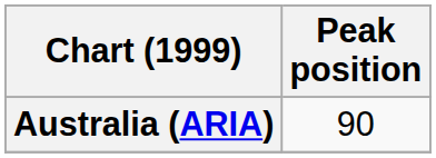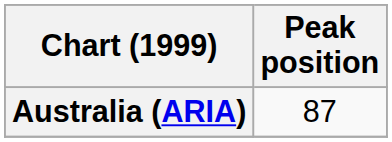Australia (ARIA) | Peak position: 90 -> 87
